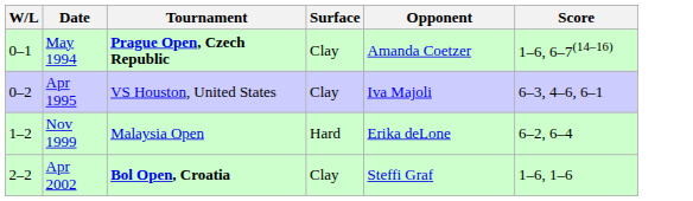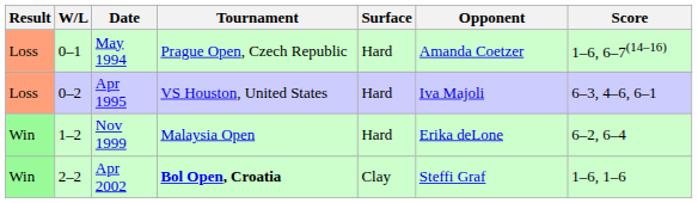+ column: Result | Loss | Loss | Win | Win
May 1994 | Tournament: bold -> normal
May 1994 | Surface: Clay -> Hard
Apr 1995 | Surface: Clay -> Hard
